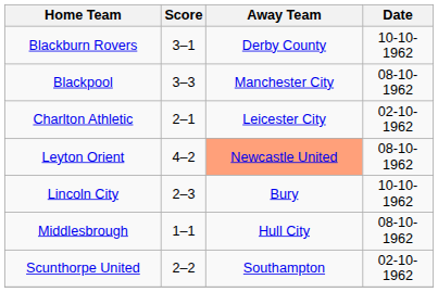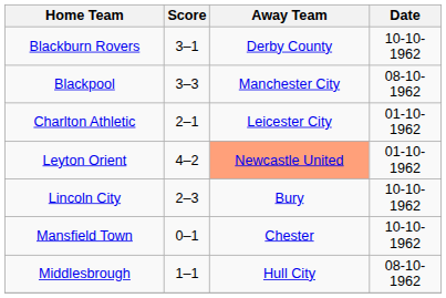Charlton Athletic | Date: 02-10-1962 -> 01-10-1962
Leyton Orient | Date: 08-10-1962 -> 01-10-1962
+ row: Mansfield Town | 0–1 | Chester | 10-10-1962
- row: Scunthorpe United | 2–2 | Southampton | 02-10-1962
